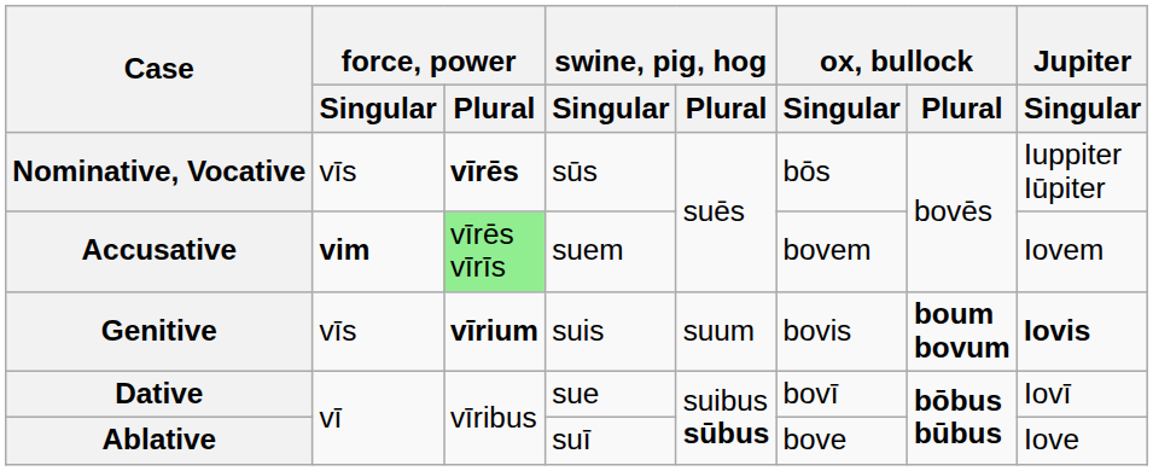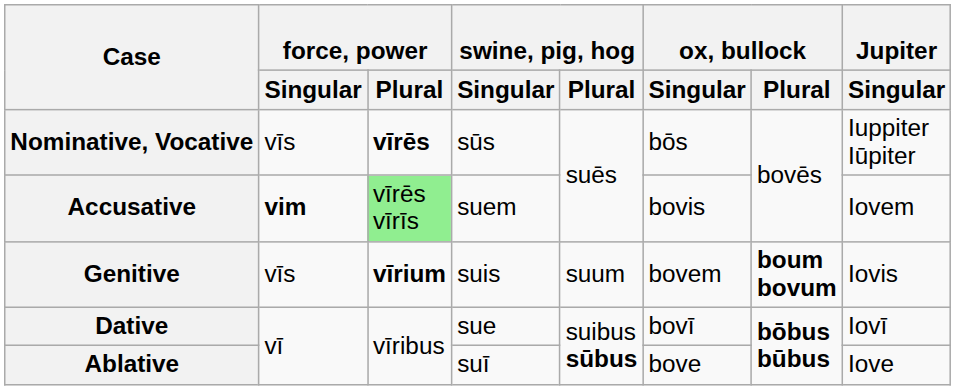Accusative | ox, bullock / Singular: bovem -> bovis
Genitive | ox, bullock / Singular: bovis -> bovem
Genitive | Jupiter / Singular: bold -> normal
